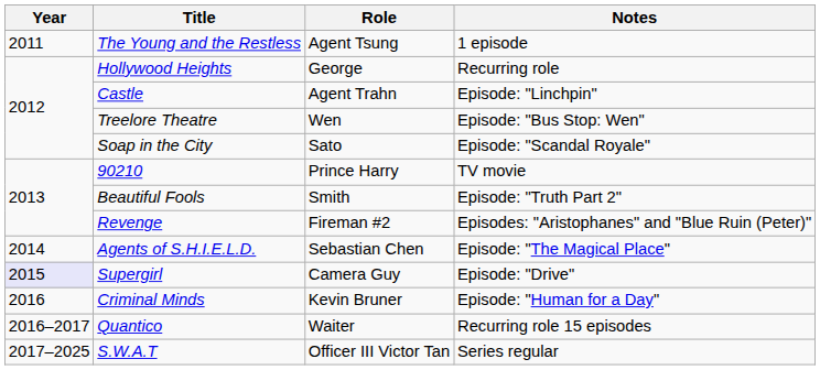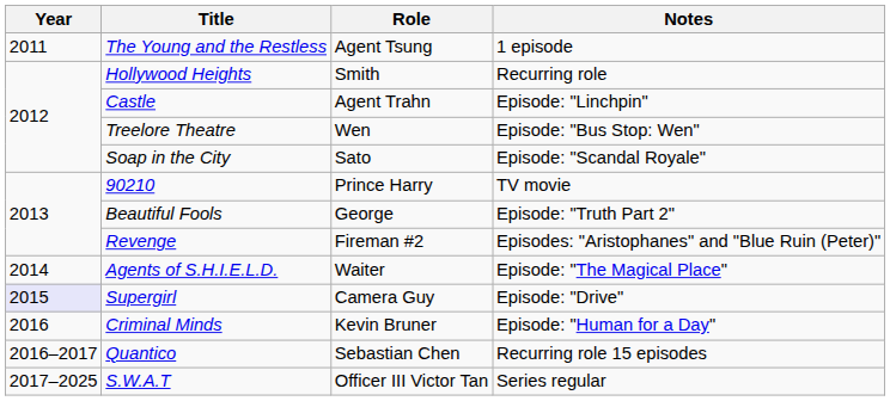Hollywood Heights | Role: George -> Smith
Beautiful Fools | Role: Smith -> George
Agents of S.H.I.E.L.D. | Role: Sebastian Chen -> Waiter
Quantico | Role: Waiter -> Sebastian Chen
